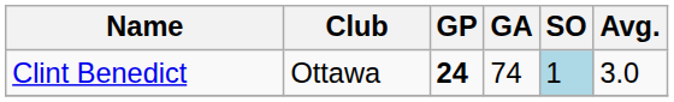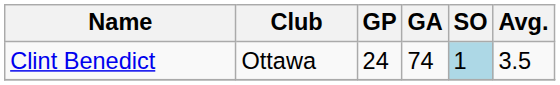Clint Benedict | GP: bold -> normal
Clint Benedict | Avg.: 3.0 -> 3.5
